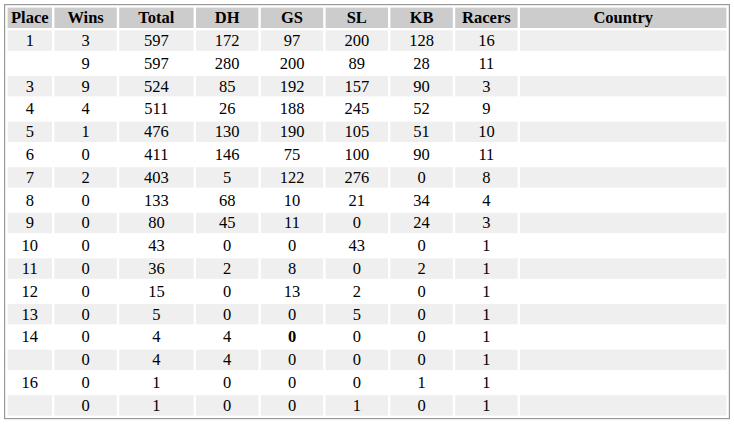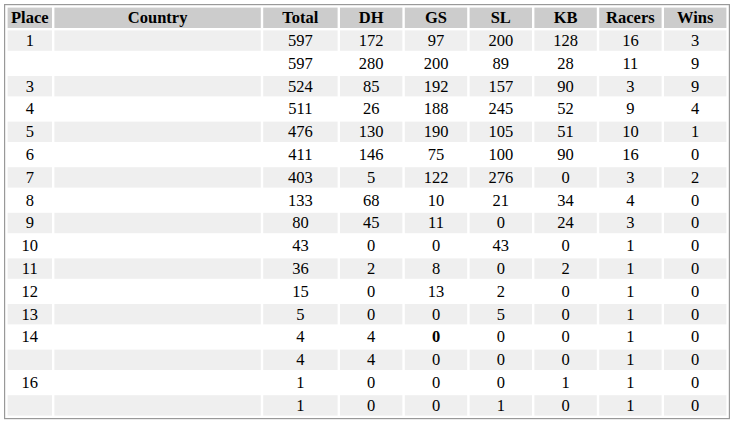columns swapped: Country <-> Wins
6 | Racers: 11 -> 16
7 | Racers: 8 -> 3
